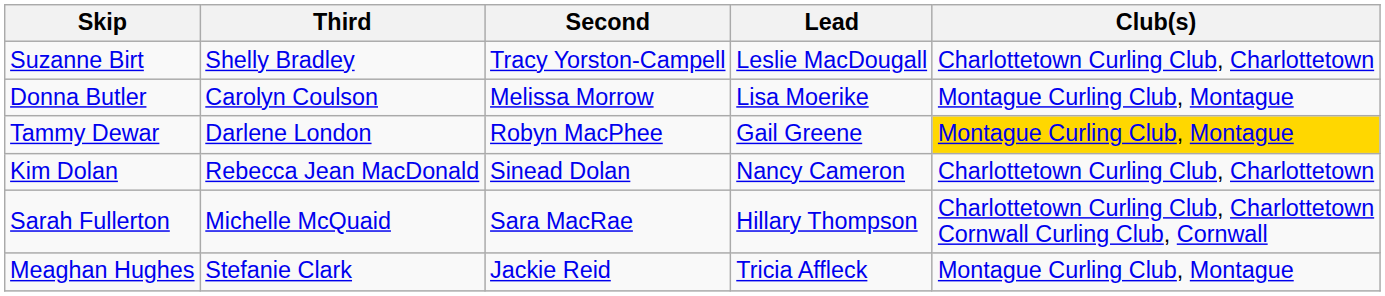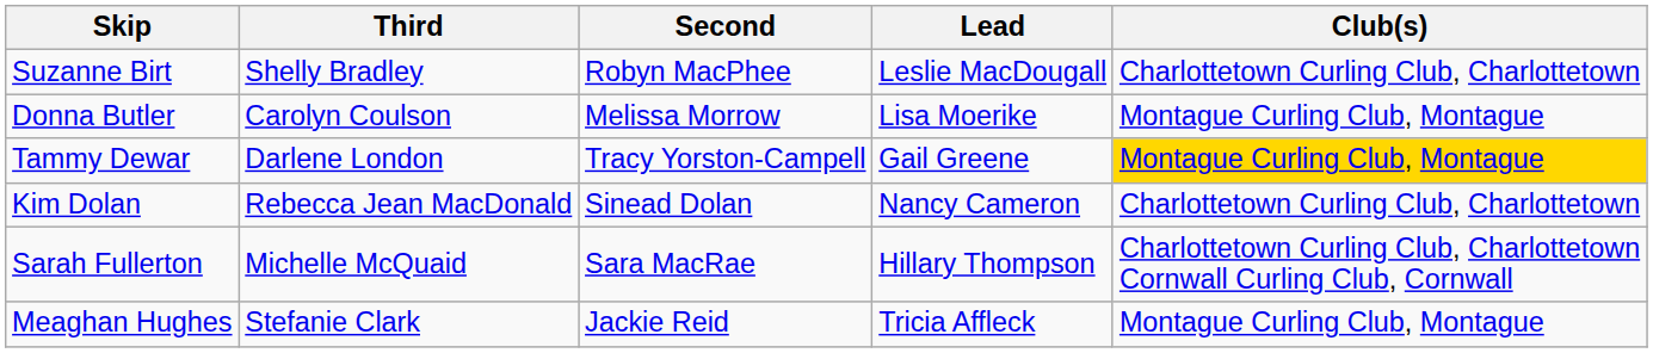Suzanne Birt | Second: Tracy Yorston-Campell -> Robyn MacPhee
Tammy Dewar | Second: Robyn MacPhee -> Tracy Yorston-Campell
